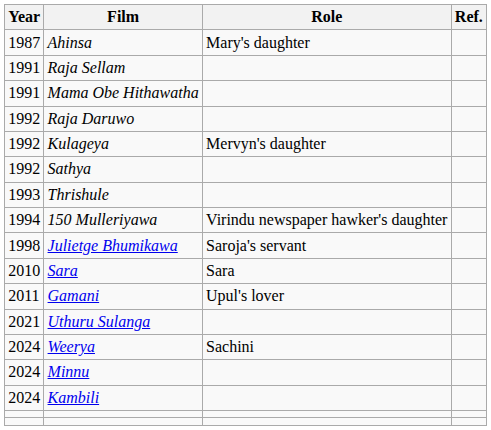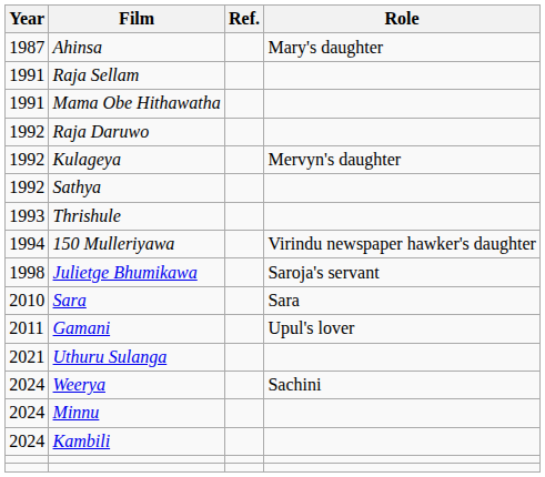columns swapped: Role <-> Ref.
